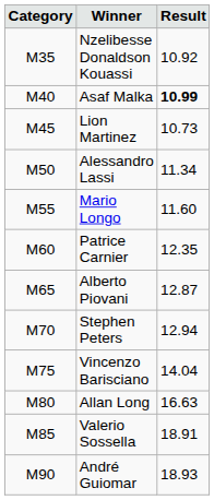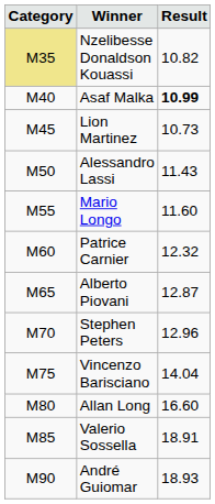Nzelibesse Donaldson Kouassi | Category: no background -> khaki background
Nzelibesse Donaldson Kouassi | Result: 10.92 -> 10.82
Alessandro Lassi | Result: 11.34 -> 11.43
Patrice Carnier | Result: 12.35 -> 12.32
Stephen Peters | Result: 12.94 -> 12.96
Allan Long | Result: 16.63 -> 16.60
